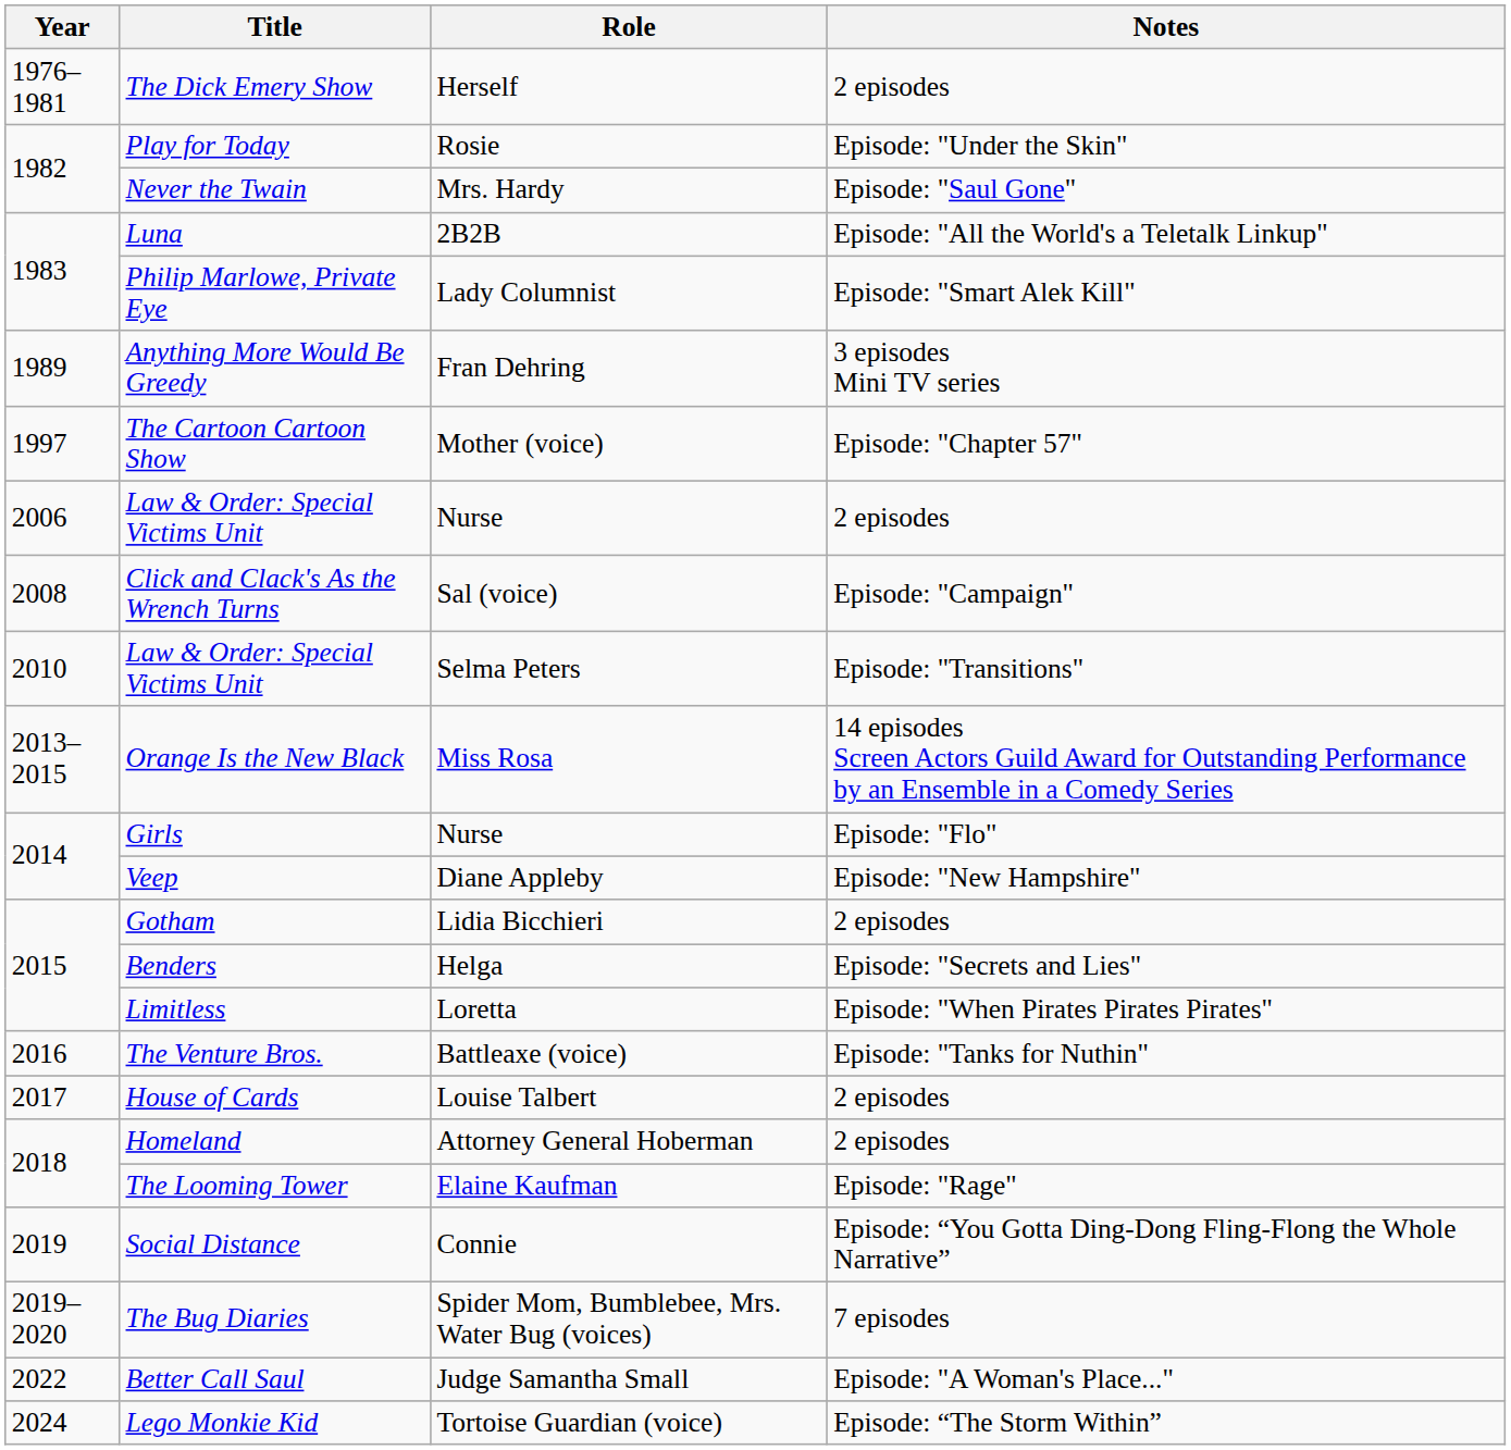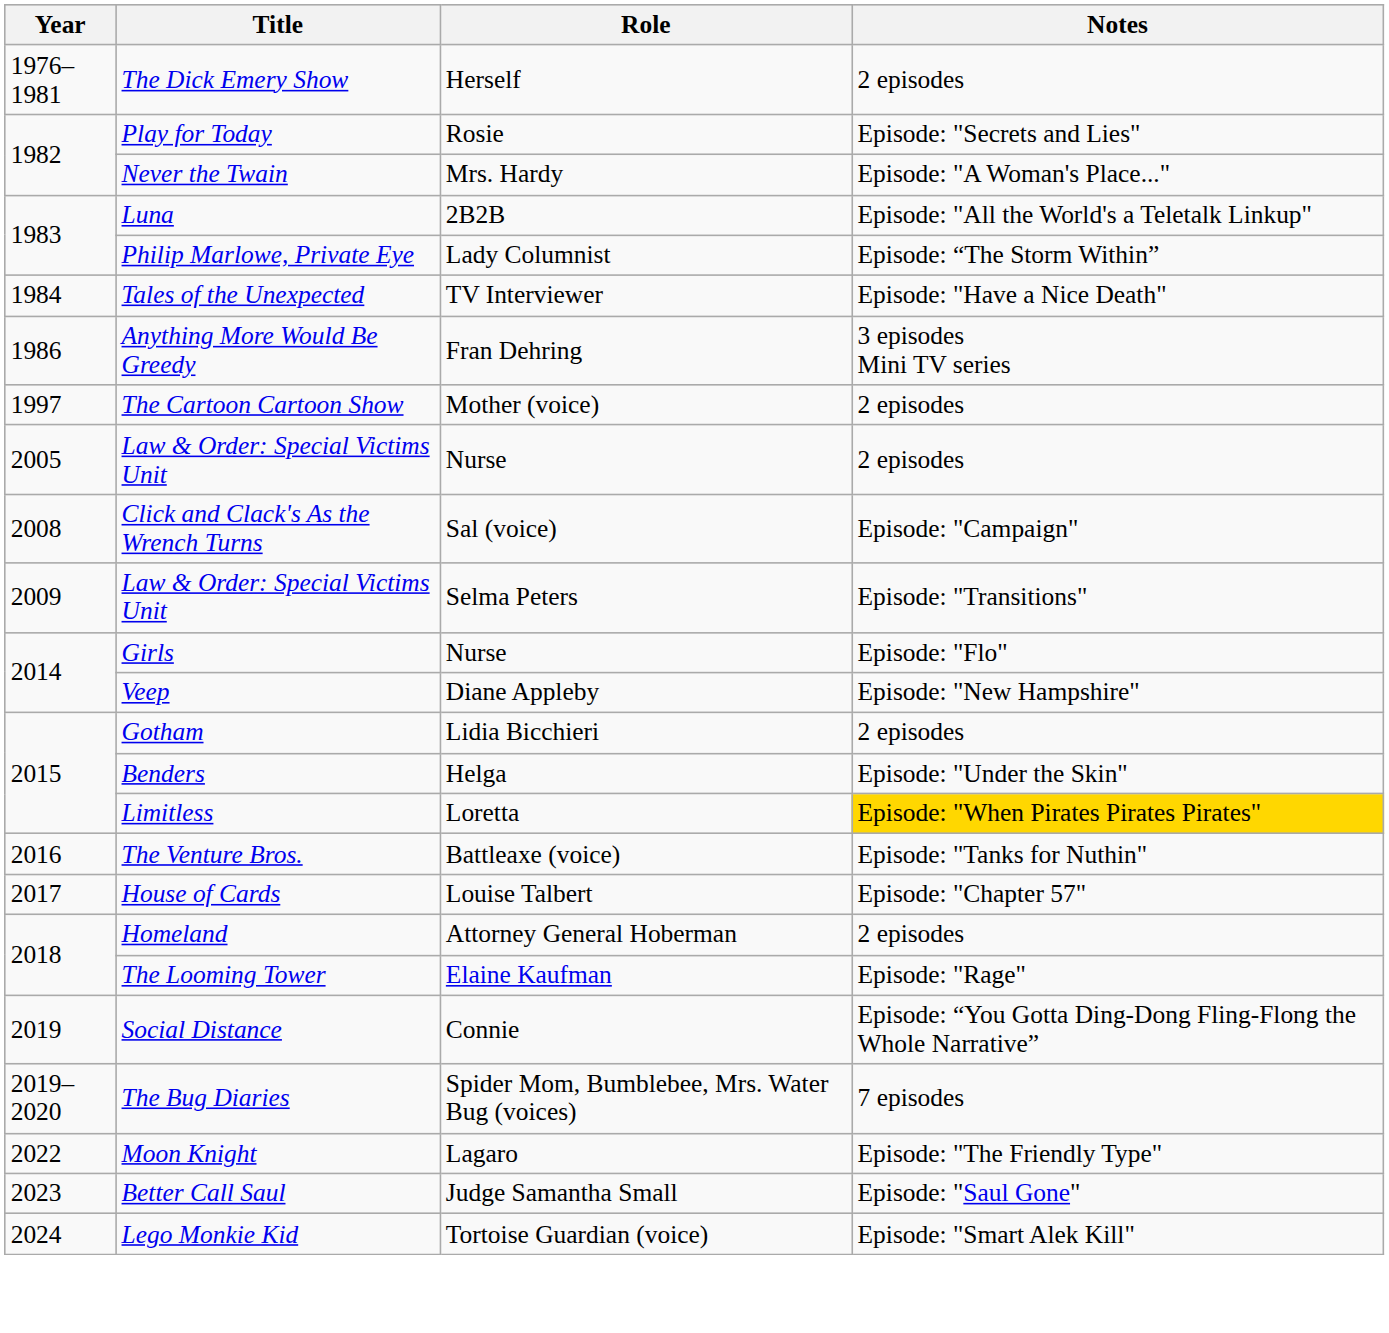Play for Today | Notes: Episode: "Under the Skin" -> Episode: "Secrets and Lies"
Never the Twain | Notes: Episode: "Saul Gone" -> Episode: "A Woman's Place..."
Philip Marlowe, Private Eye | Notes: Episode: "Smart Alek Kill" -> Episode: “The Storm Within”
+ row: 1984 | Tales of the Unexpected | TV Interviewer | Episode: "Have a Nice Death"
Anything More Would Be Greedy | Year: 1989 -> 1986
The Cartoon Cartoon Show | Notes: Episode: "Chapter 57" -> 2 episodes
Law & Order: Special Victims Unit / Nurse | Year: 2006 -> 2005
Law & Order: Special Victims Unit / Selma Peters | Year: 2010 -> 2009
- row: 2013–2015 | Orange Is the New Black | Miss Rosa | 14 episodes Screen Actors Guild Award for Outstanding Performance by an Ensemble in a Comedy Series
Benders | Notes: Episode: "Secrets and Lies" -> Episode: "Under the Skin"
Limitless | Notes: no background -> gold background
House of Cards | Notes: 2 episodes -> Episode: "Chapter 57"
+ row: 2022 | Moon Knight | Lagaro | Episode: "The Friendly Type"
Better Call Saul | Year: 2022 -> 2023
Better Call Saul | Notes: Episode: "A Woman's Place..." -> Episode: "Saul Gone"
Lego Monkie Kid | Notes: Episode: “The Storm Within” -> Episode: "Smart Alek Kill"
